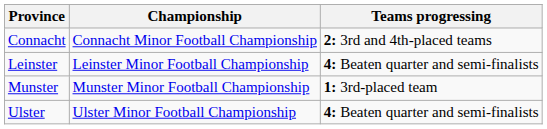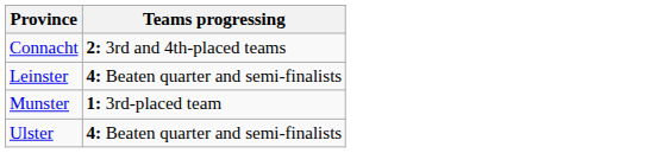- column: Championship | Connacht Minor Football Championship | Leinster Minor Football Championship | Munster Minor Football Championship | Ulster Minor Football Championship
